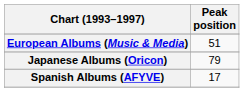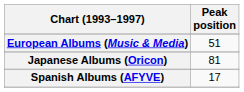Japanese Albums (Oricon) | Peak position: 79 -> 81
